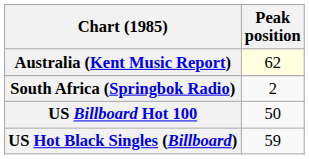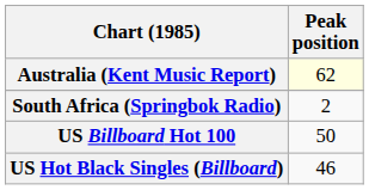US Hot Black Singles (Billboard) | Peak position: 59 -> 46
